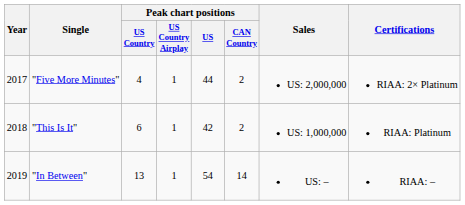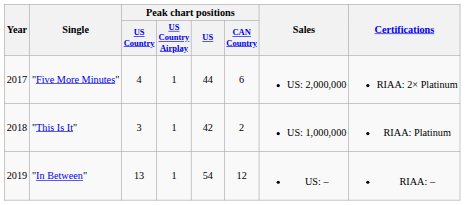"Five More Minutes" | Peak chart positions / CAN Country: 2 -> 6
"This Is It" | Peak chart positions / US Country: 6 -> 3
"In Between" | Peak chart positions / CAN Country: 14 -> 12
